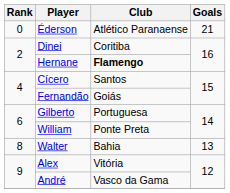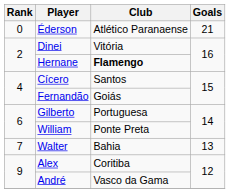Dinei | Club: Coritiba -> Vitória
Walter | Rank: 8 -> 7
Alex | Club: Vitória -> Coritiba
